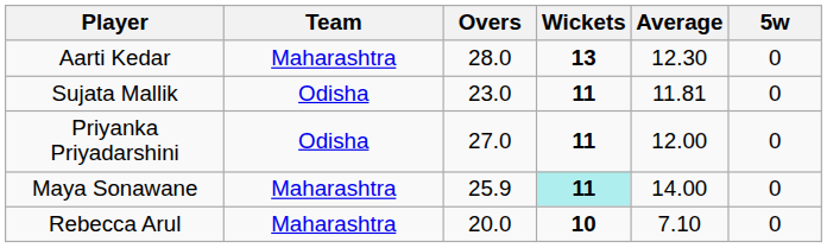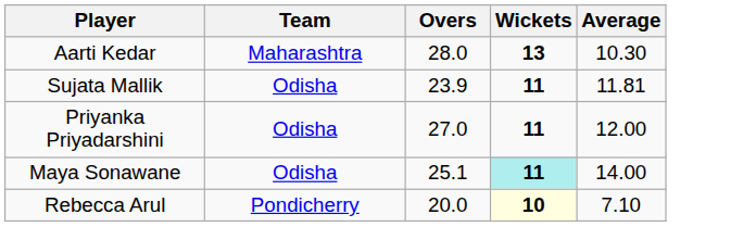- column: 5w | 0 | 0 | 0 | 0 | 0
Aarti Kedar | Average: 12.30 -> 10.30
Sujata Mallik | Overs: 23.0 -> 23.9
Maya Sonawane | Team: Maharashtra -> Odisha
Maya Sonawane | Overs: 25.9 -> 25.1
Rebecca Arul | Team: Maharashtra -> Pondicherry
Rebecca Arul | Wickets: no background -> lightyellow background
